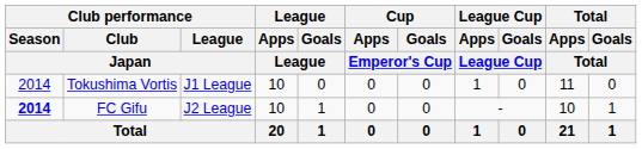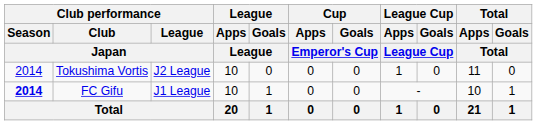Tokushima Vortis | Club performance / League / Japan: J1 League -> J2 League
FC Gifu | Club performance / League / Japan: J2 League -> J1 League
